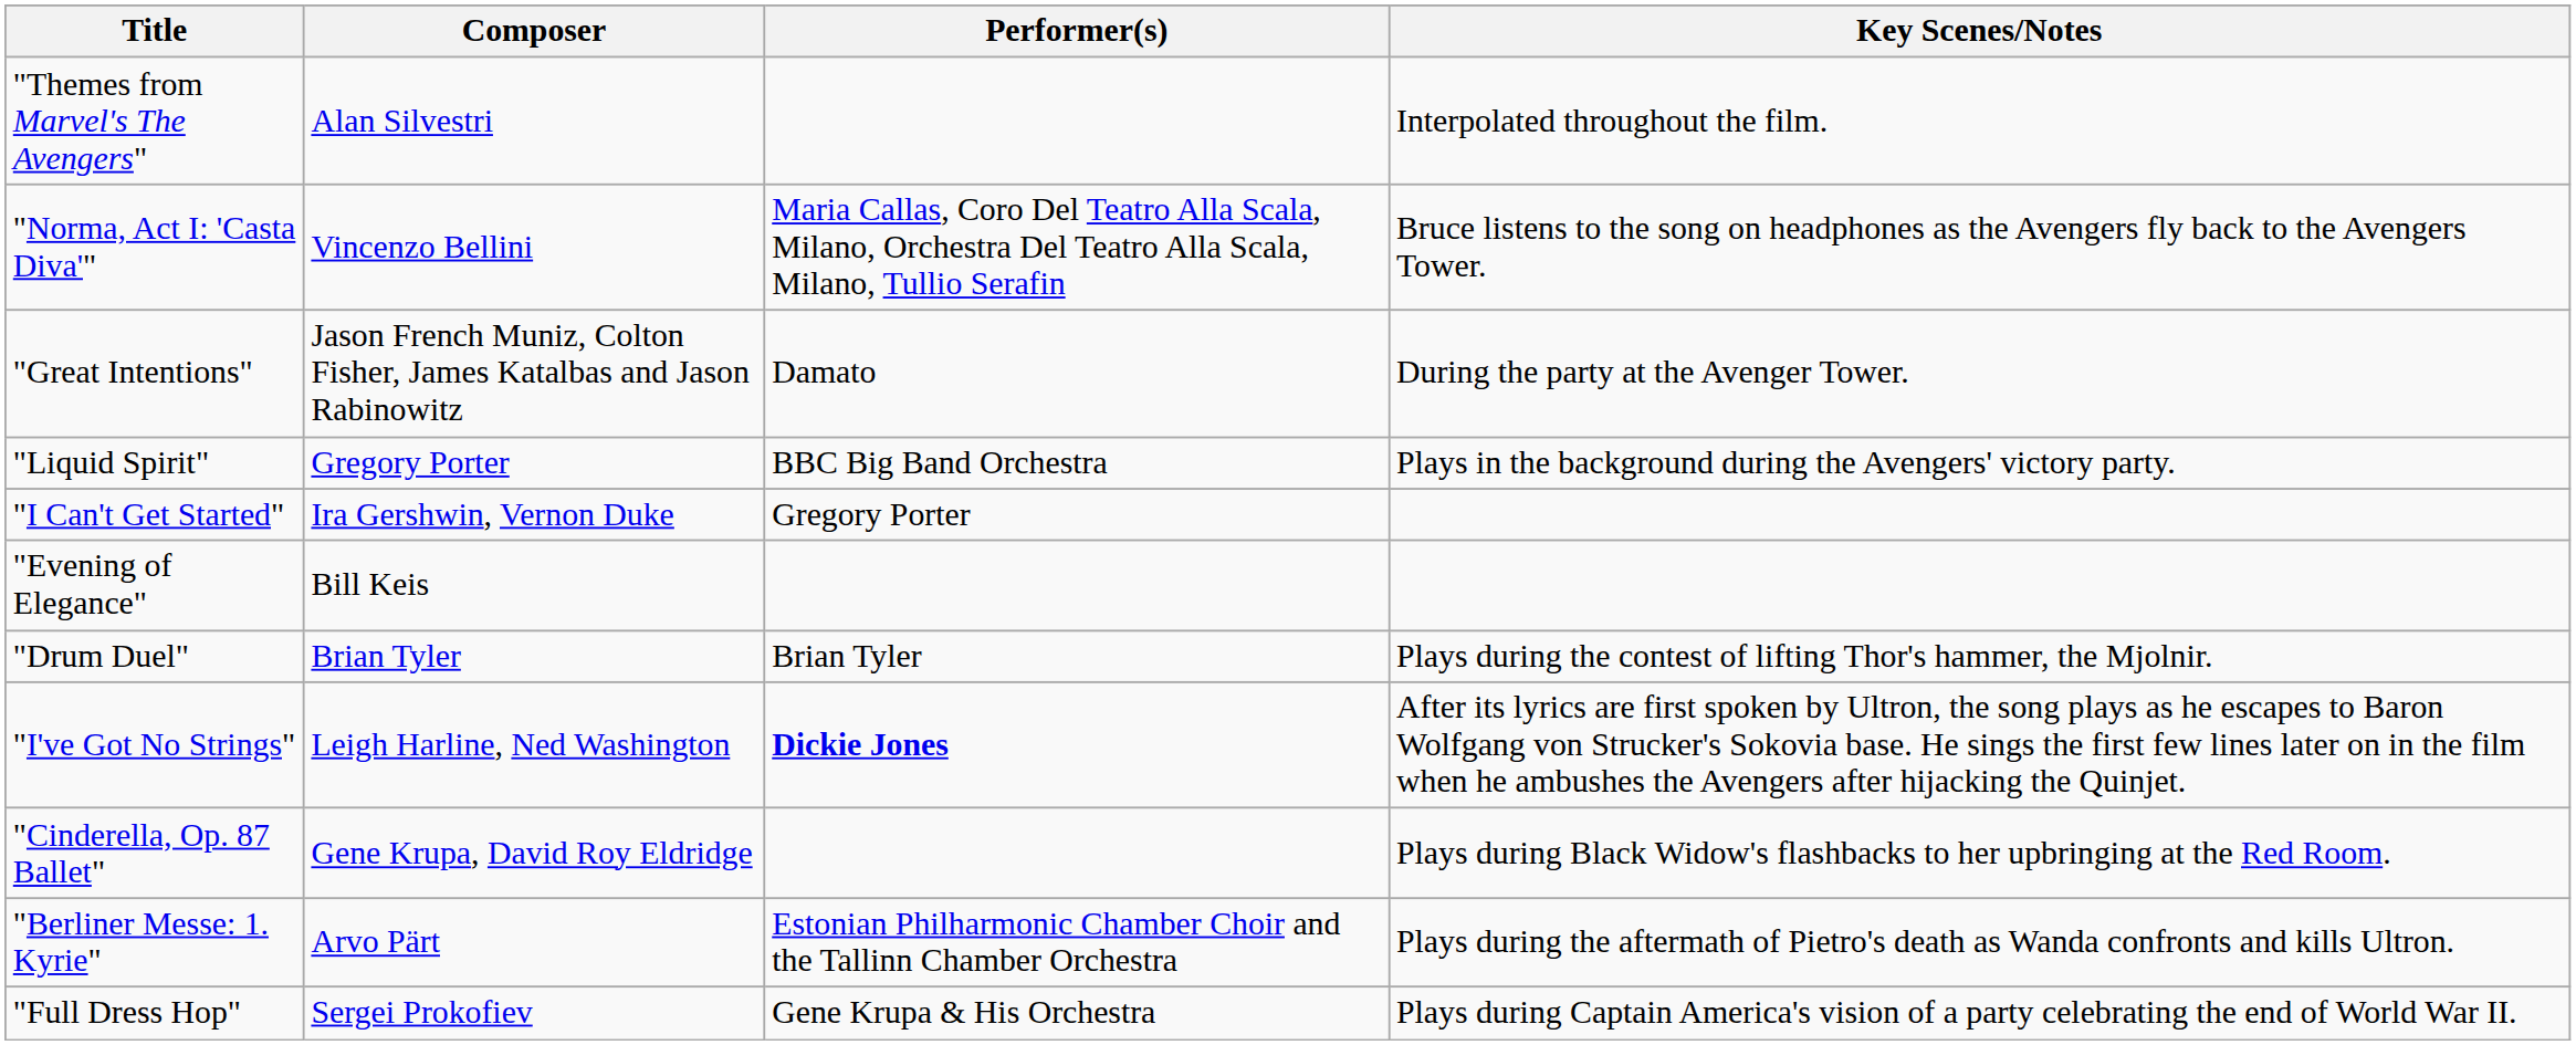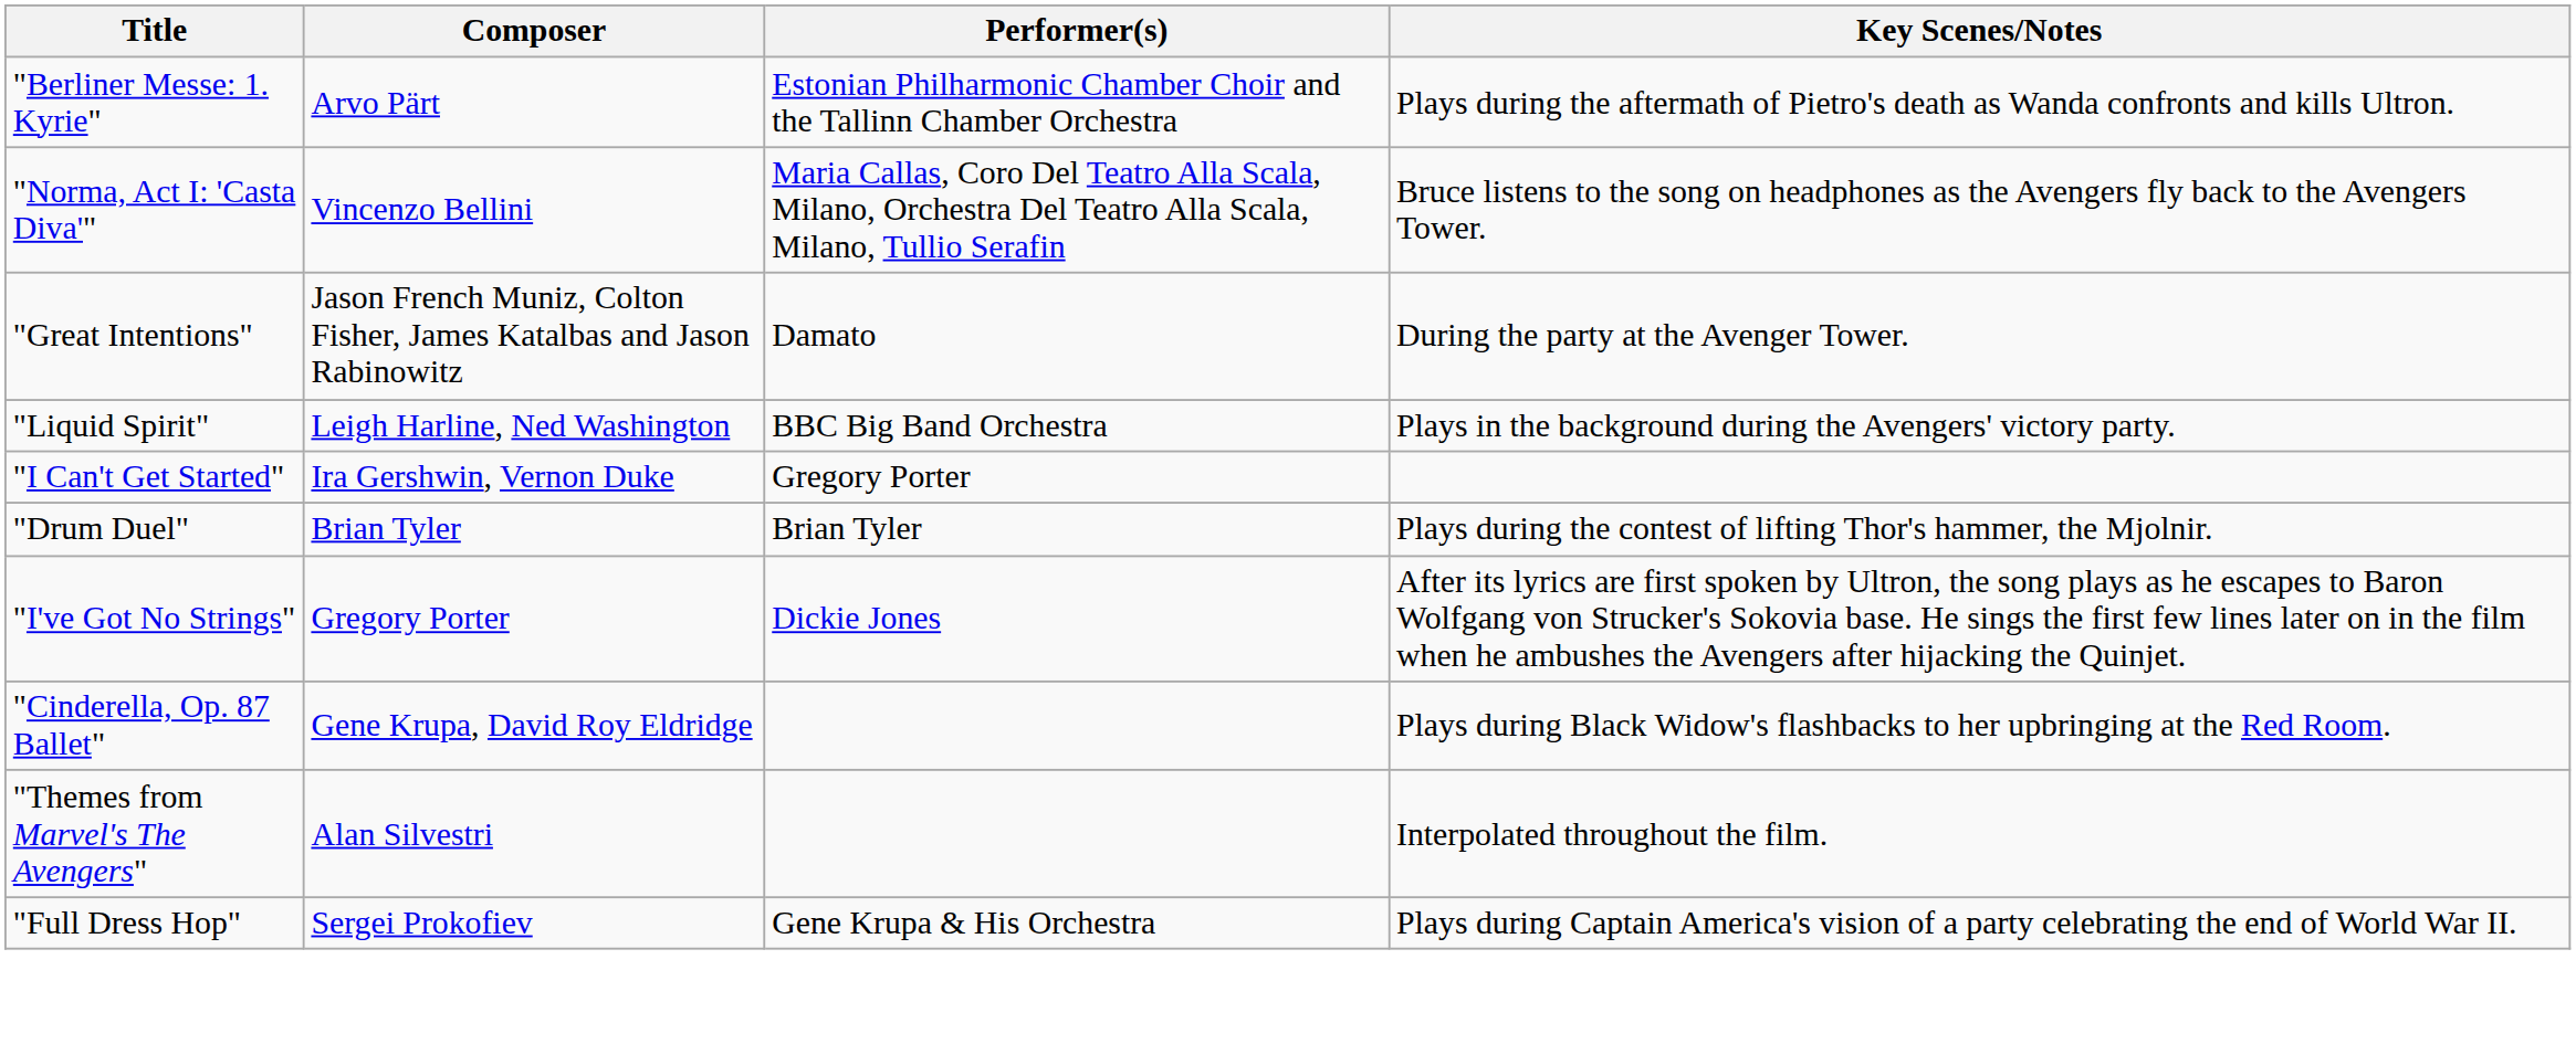rows swapped: "Themes from Marvel's The Avengers" <-> "Berliner Messe: 1. Kyrie"
"Liquid Spirit" | Composer: Gregory Porter -> Leigh Harline, Ned Washington
- row: "Evening of Elegance" | Bill Keis
"I've Got No Strings" | Composer: Leigh Harline, Ned Washington -> Gregory Porter
"I've Got No Strings" | Performer(s): bold -> normal
